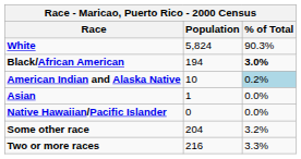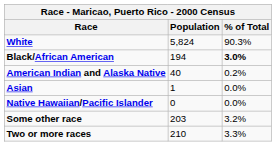American Indian and Alaska Native | Population: 10 -> 40
American Indian and Alaska Native | % of Total: lightblue background -> no background
Some other race | Population: 204 -> 203
Two or more races | Population: 216 -> 210
